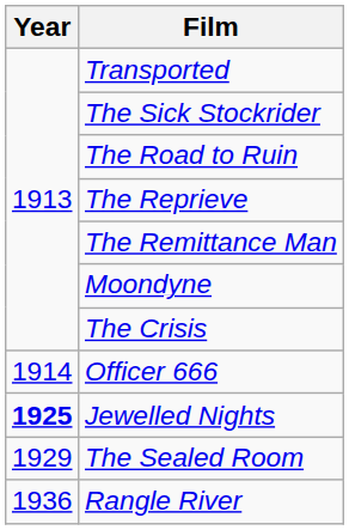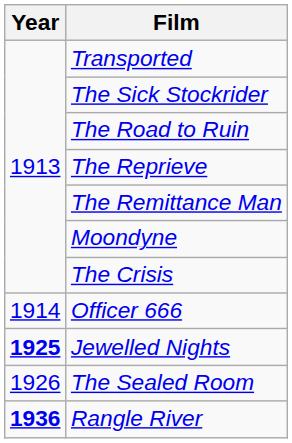The Sealed Room | Year: 1929 -> 1926
Rangle River | Year: normal -> bold
